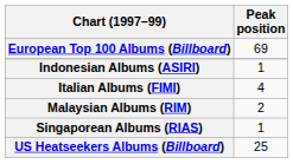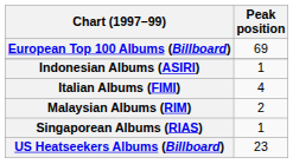US Heatseekers Albums (Billboard) | Peak position: 25 -> 23
